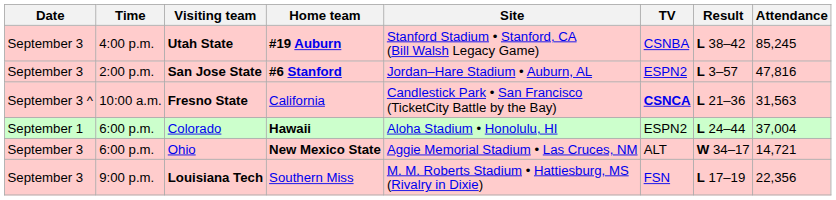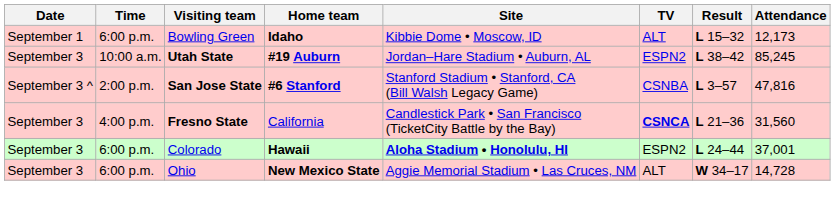+ row: September 1 | 6:00 p.m. | Bowling Green | Idaho | Kibbie Dome • Moscow, ID | ALT | L 15–32 | 12,173
Utah State | Time: 4:00 p.m. -> 10:00 a.m.
Utah State | Site: Stanford Stadium • Stanford, CA (Bill Walsh Legacy Game) -> Jordan–Hare Stadium • Auburn, AL
Utah State | TV: CSNBA -> ESPN2
San Jose State | Date: September 3 -> September 3 ^
San Jose State | Site: Jordan–Hare Stadium • Auburn, AL -> Stanford Stadium • Stanford, CA (Bill Walsh Legacy Game)
San Jose State | TV: ESPN2 -> CSNBA
Fresno State | Date: September 3 ^ -> September 3
Fresno State | Time: 10:00 a.m. -> 4:00 p.m.
Fresno State | Attendance: 31,563 -> 31,560
Colorado | Date: September 1 -> September 3
Colorado | Site: normal -> bold
Colorado | Attendance: 37,004 -> 37,001
Ohio | Attendance: 14,721 -> 14,728
- row: September 3 | 9:00 p.m. | Louisiana Tech | Southern Miss | M. M. Roberts Stadium • Hattiesburg, MS (Rivalry in Dixie) | FSN | L 17–19 | 22,356
